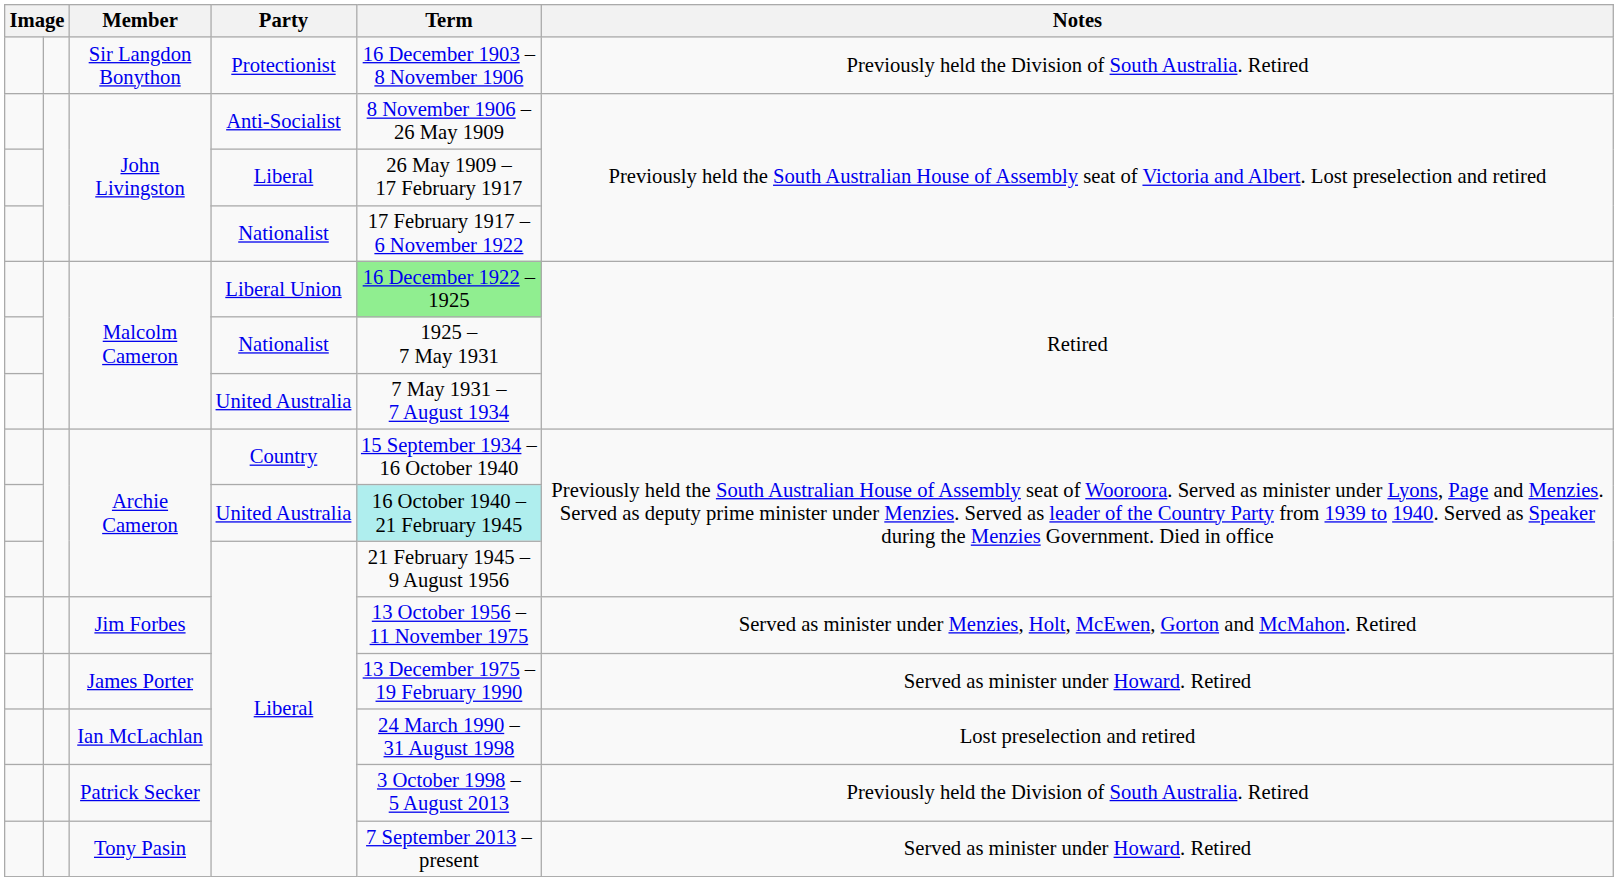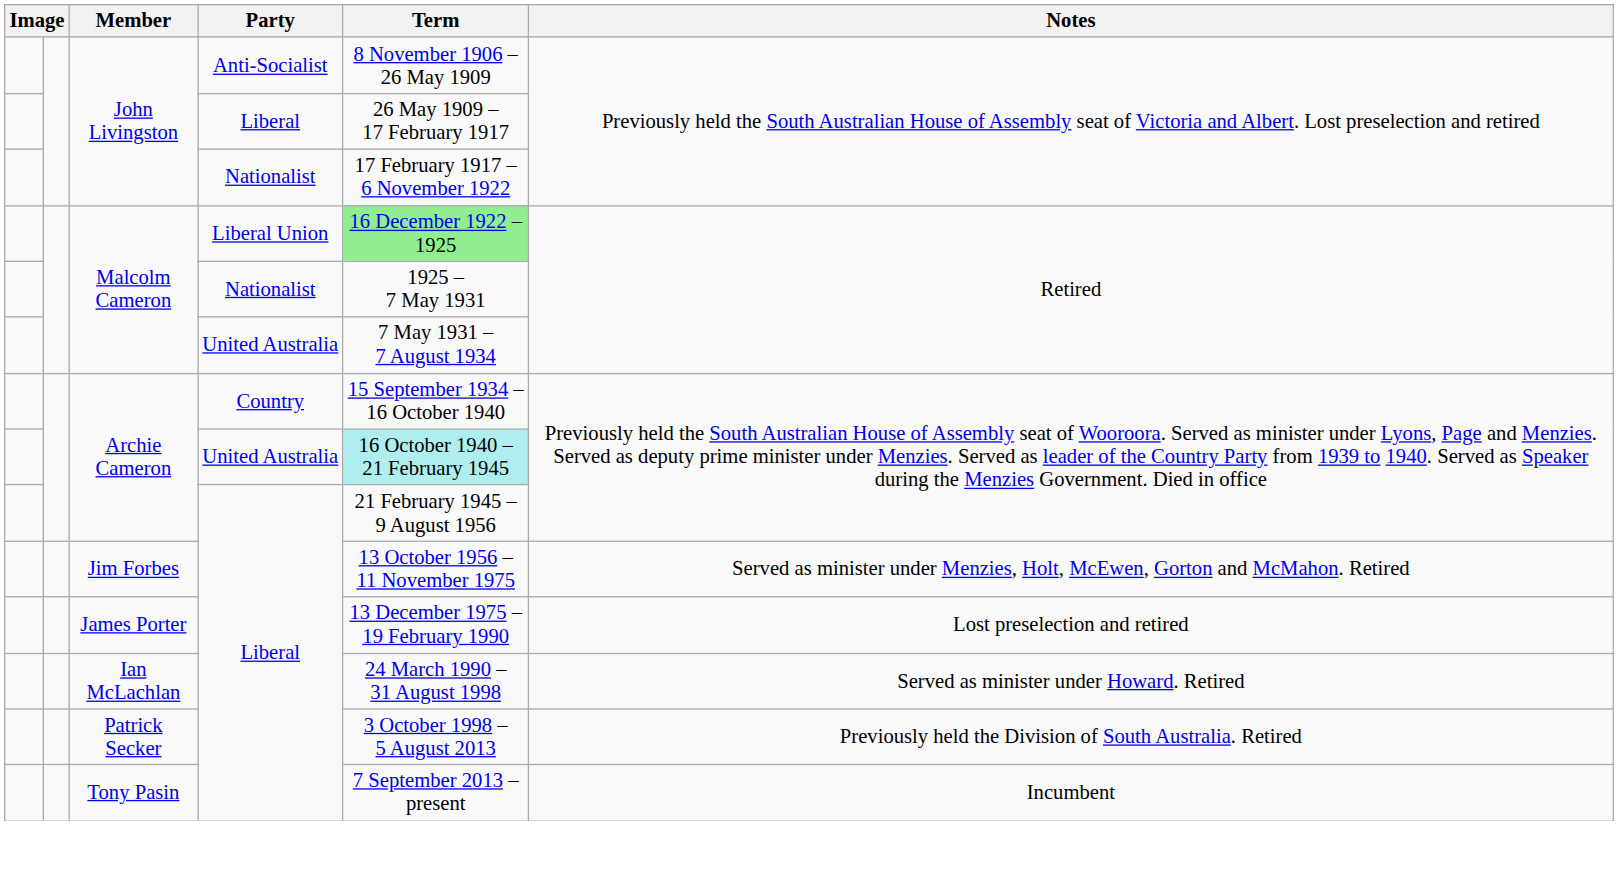- row: Sir Langdon Bonython | Protectionist | 16 December 1903 – 8 November 1906 | Previously held the Division of South Australia. Retired
James Porter | Notes: Served as minister under Howard. Retired -> Lost preselection and retired
Ian McLachlan | Notes: Lost preselection and retired -> Served as minister under Howard. Retired
Tony Pasin | Notes: Served as minister under Howard. Retired -> Incumbent
